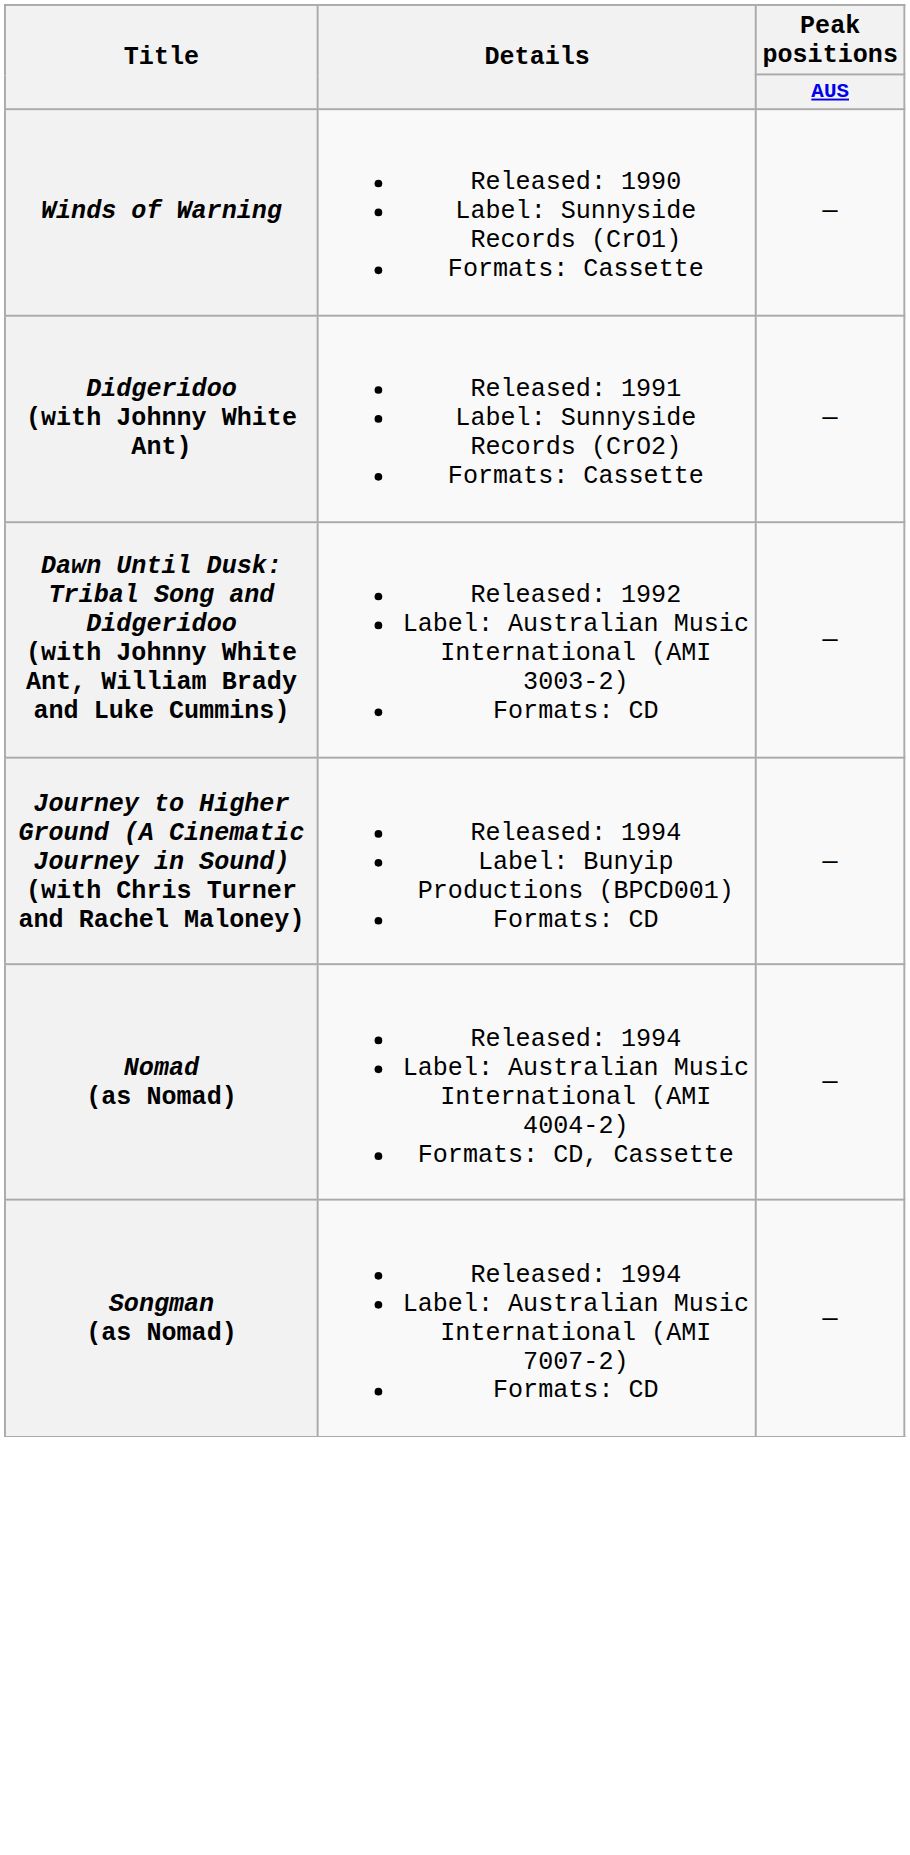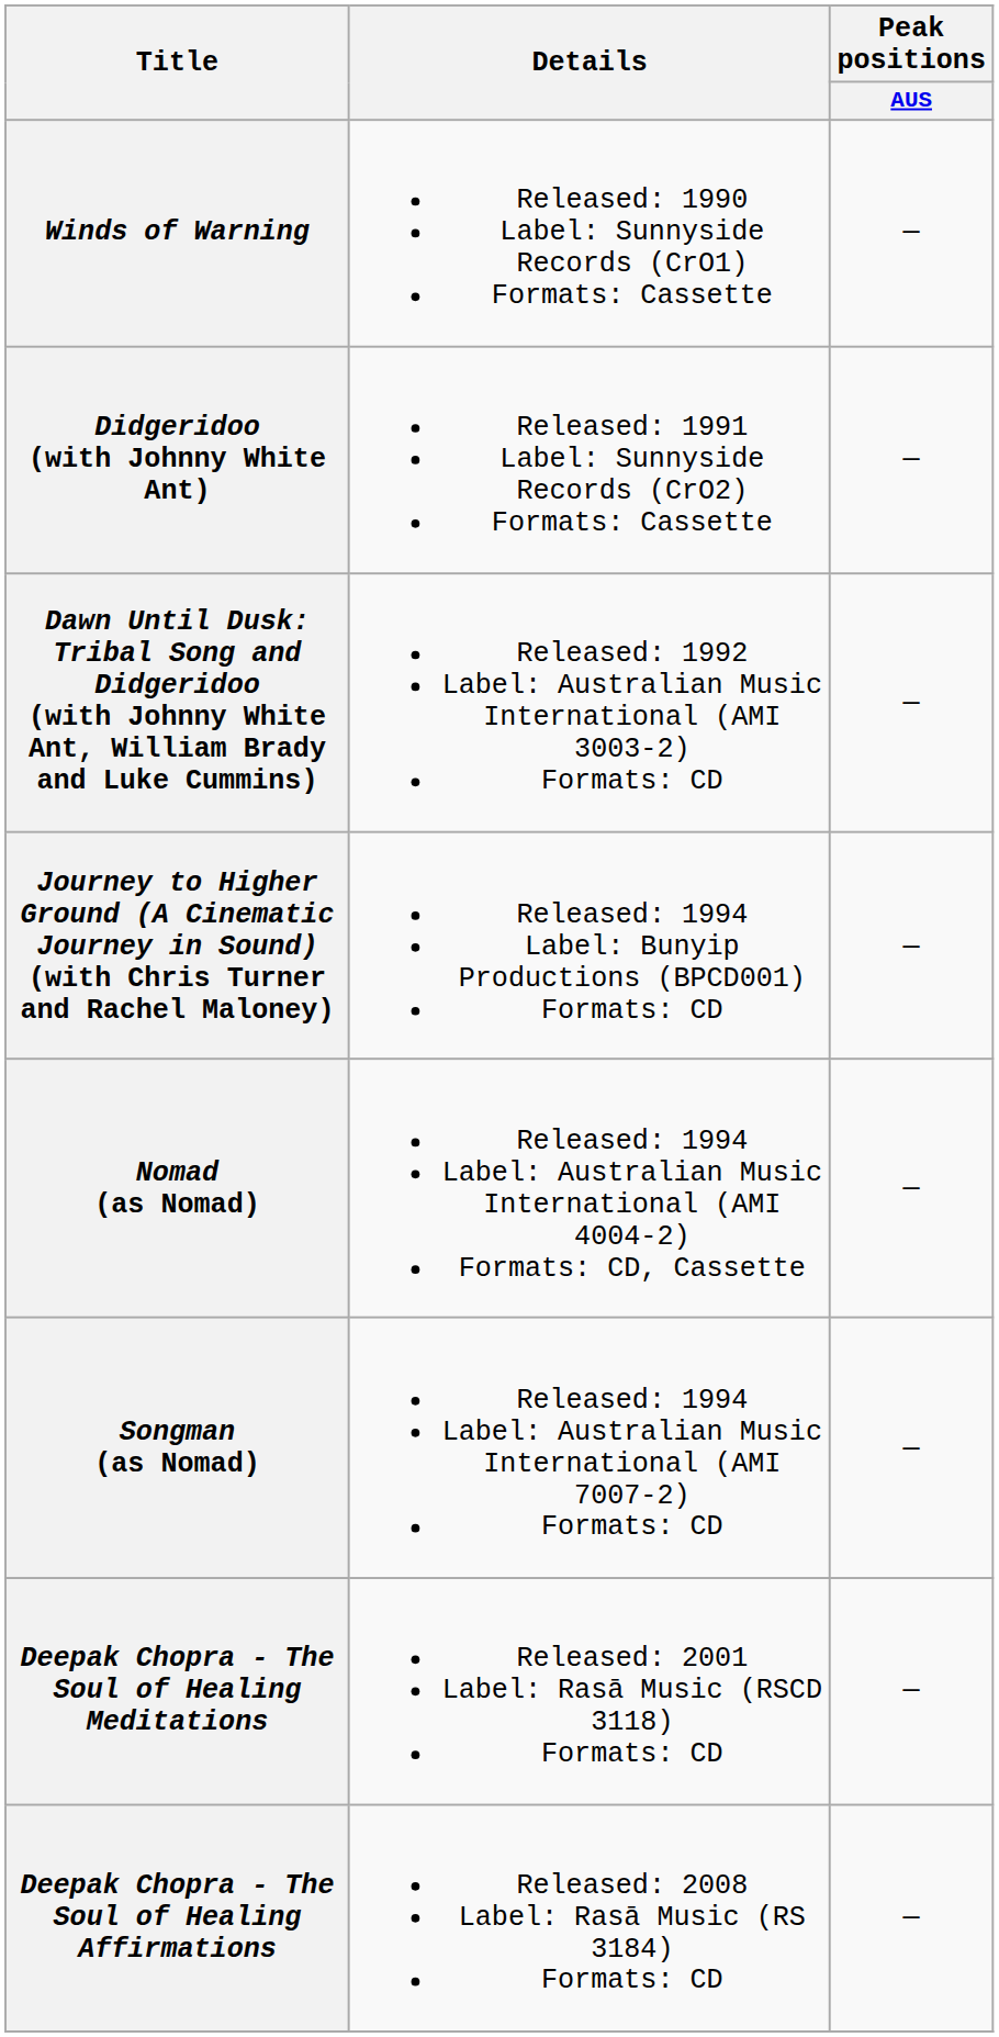+ row: Deepak Chopra - The Soul of Healing Meditations | Released: 2001 Label: Rasā Music (RSCD 3118) Formats: CD | —
+ row: Deepak Chopra - The Soul of Healing Affirmations | Released: 2008 Label: Rasā Music (RS 3184) Formats: CD | —
